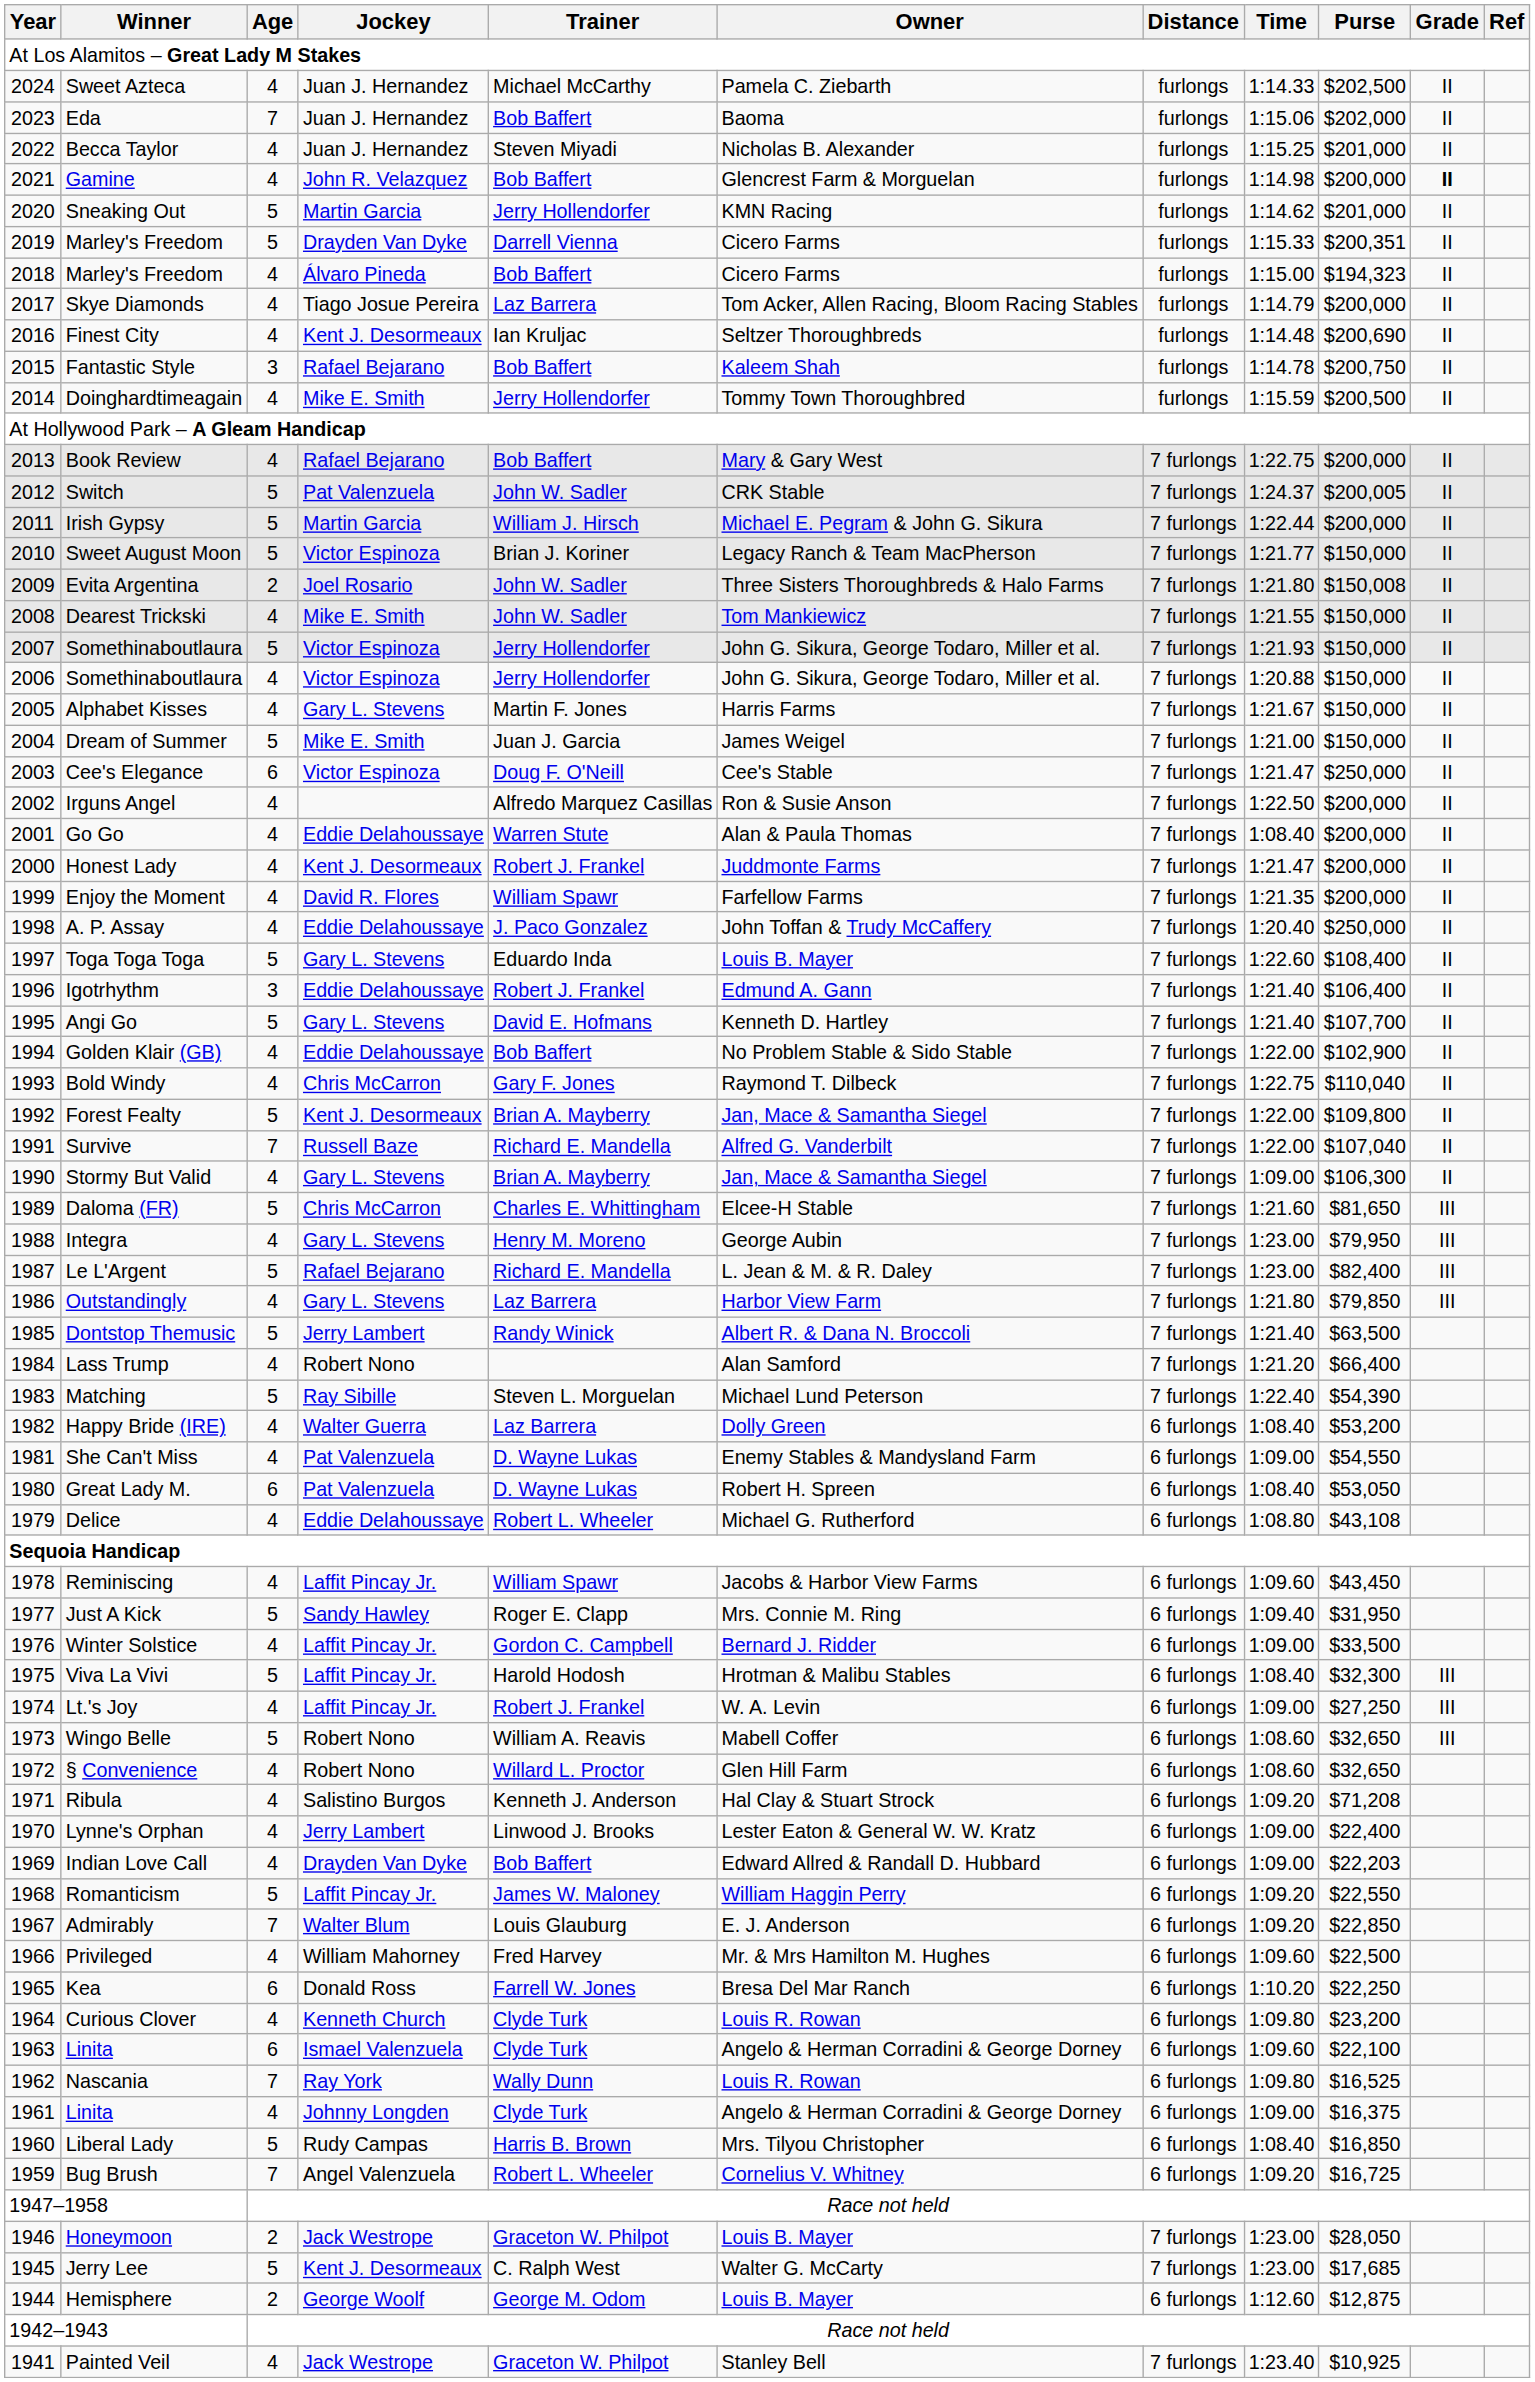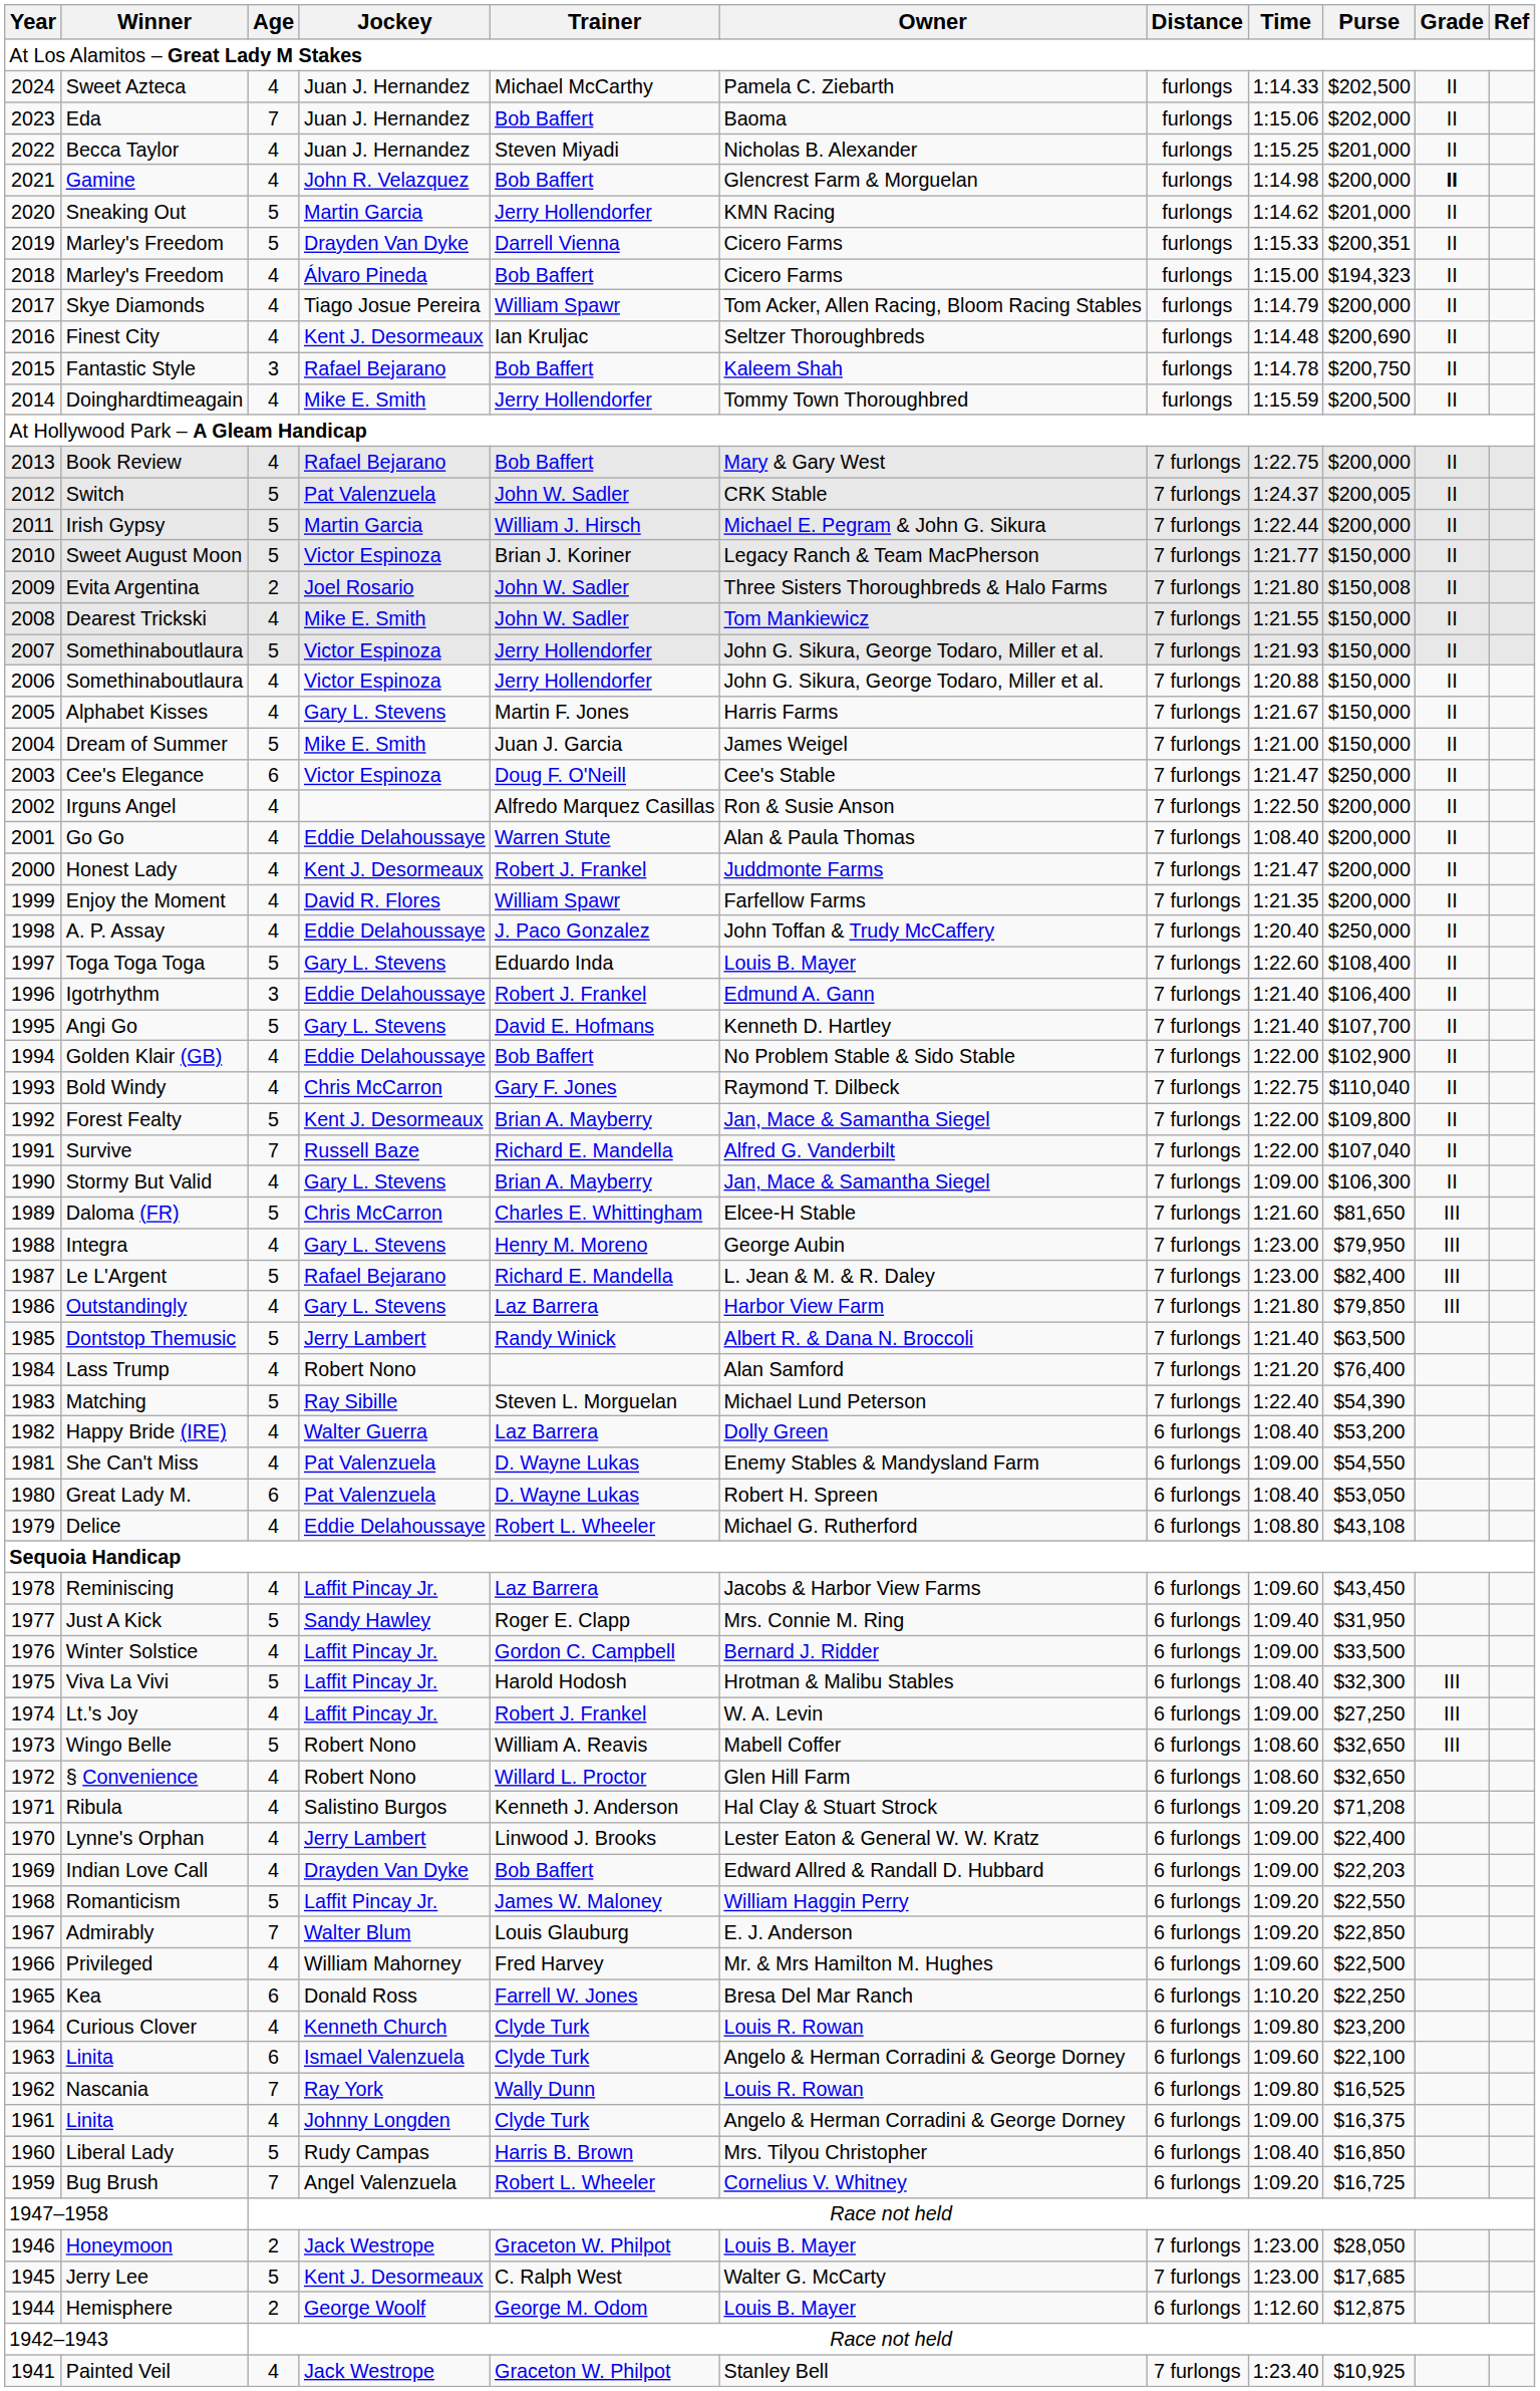Skye Diamonds | Trainer: Laz Barrera -> William Spawr
Lass Trump | Purse: $66,400 -> $76,400
Reminiscing | Trainer: William Spawr -> Laz Barrera
